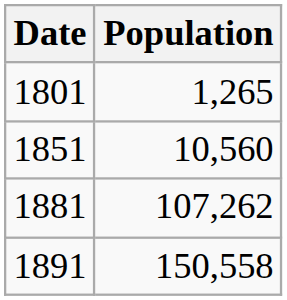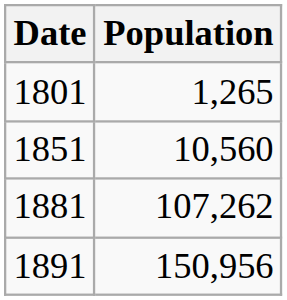1891 | Population: 150,558 -> 150,956
